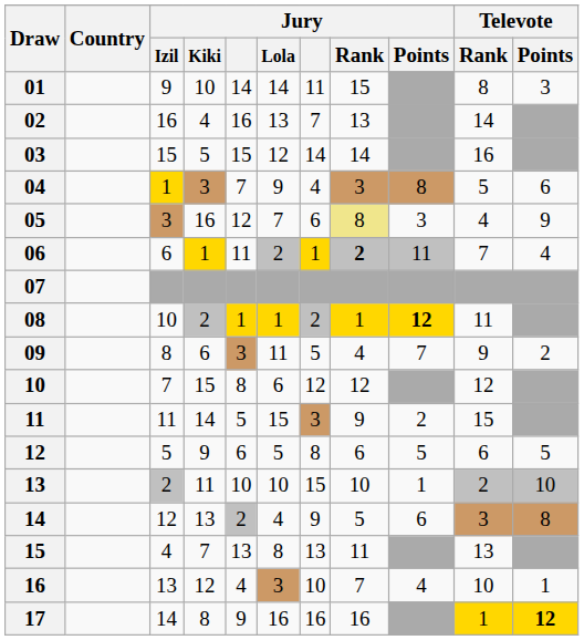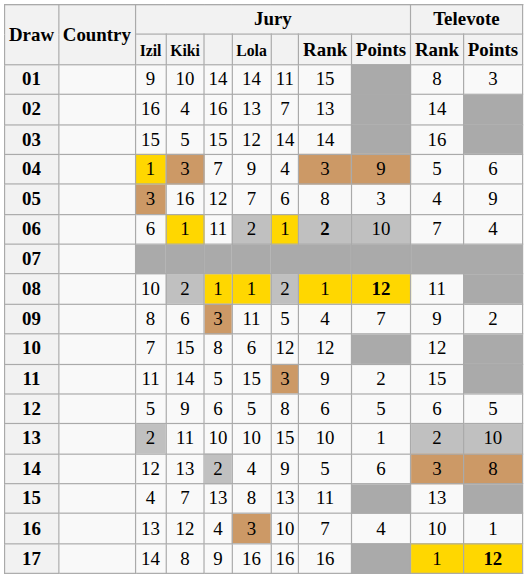04 | Jury / Points: 8 -> 9
05 | Jury / Rank: khaki background -> no background
06 | Jury / Points: 11 -> 10
